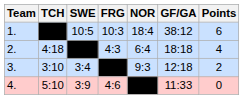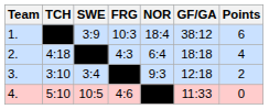1. | SWE: 10:5 -> 3:9
4. | SWE: 3:9 -> 10:5
